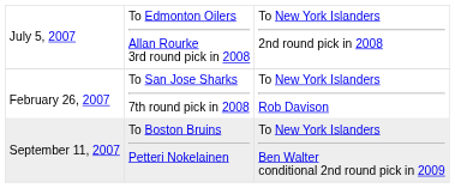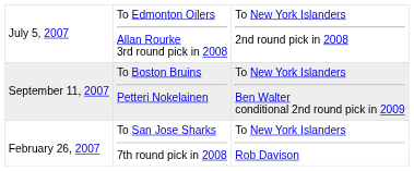rows swapped: September 11, 2007 <-> February 26, 2007
